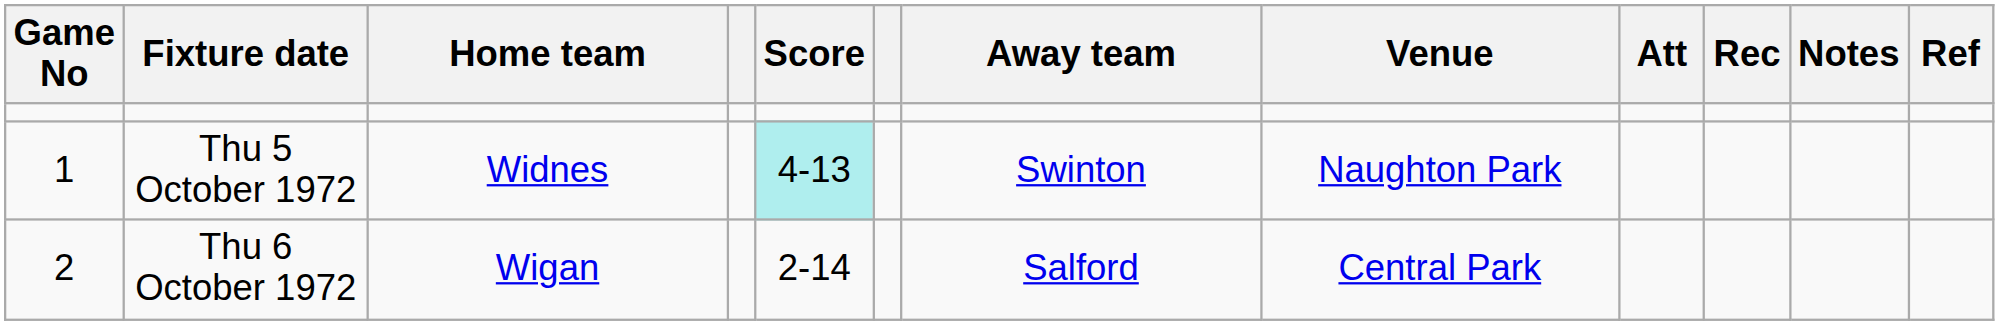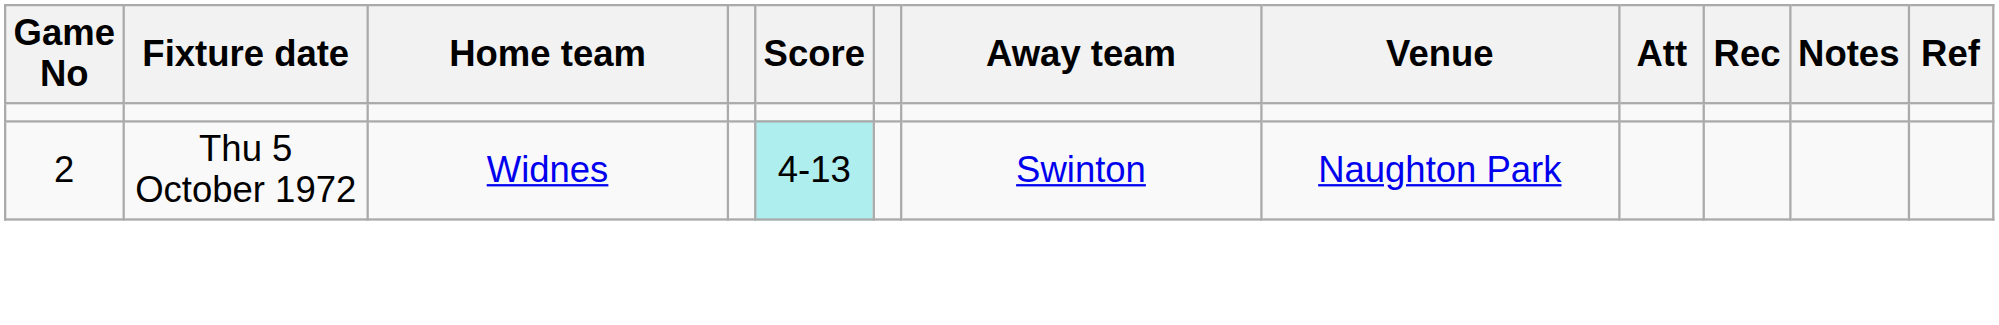Thu 5 October 1972 | Game No: 1 -> 2
- row: 2 | Thu 6 October 1972 | Wigan | 2-14 | Salford | Central Park
